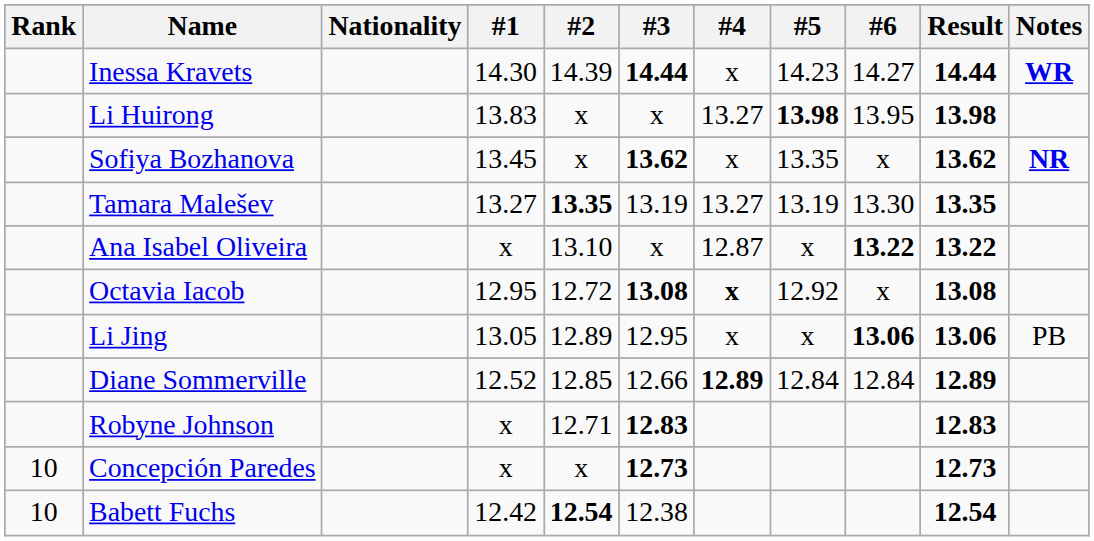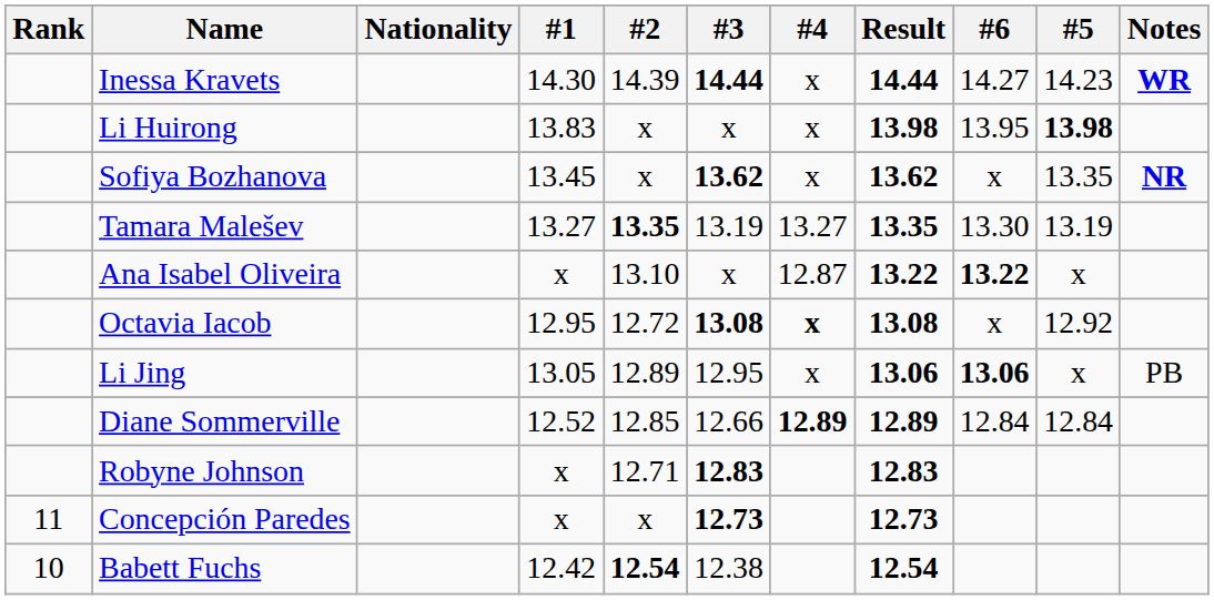columns swapped: #5 <-> Result
Li Huirong | #4: 13.27 -> x
Concepción Paredes | Rank: 10 -> 11
